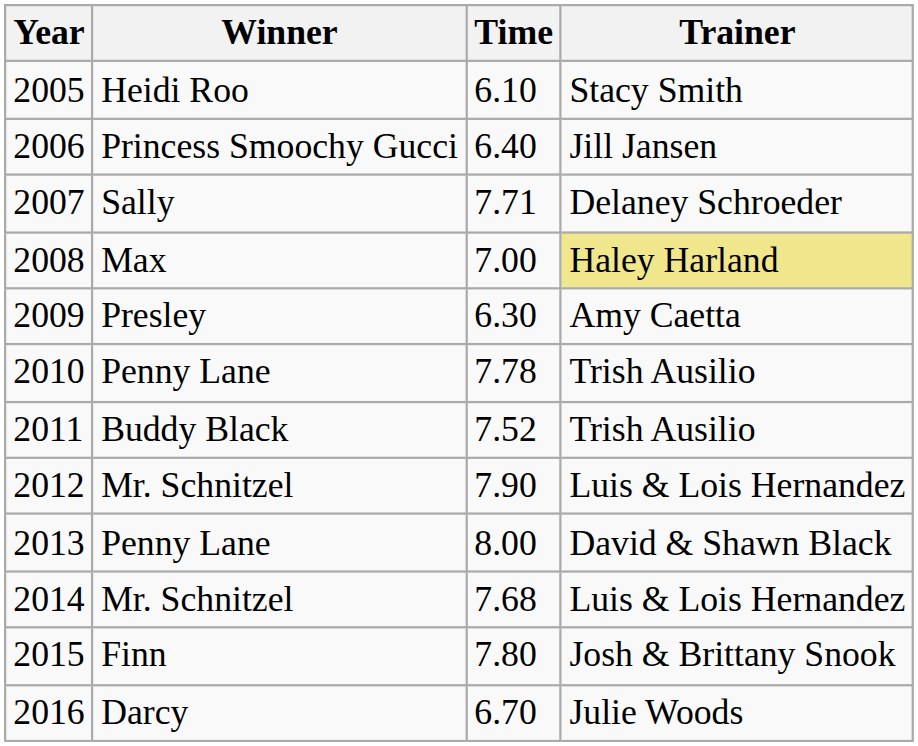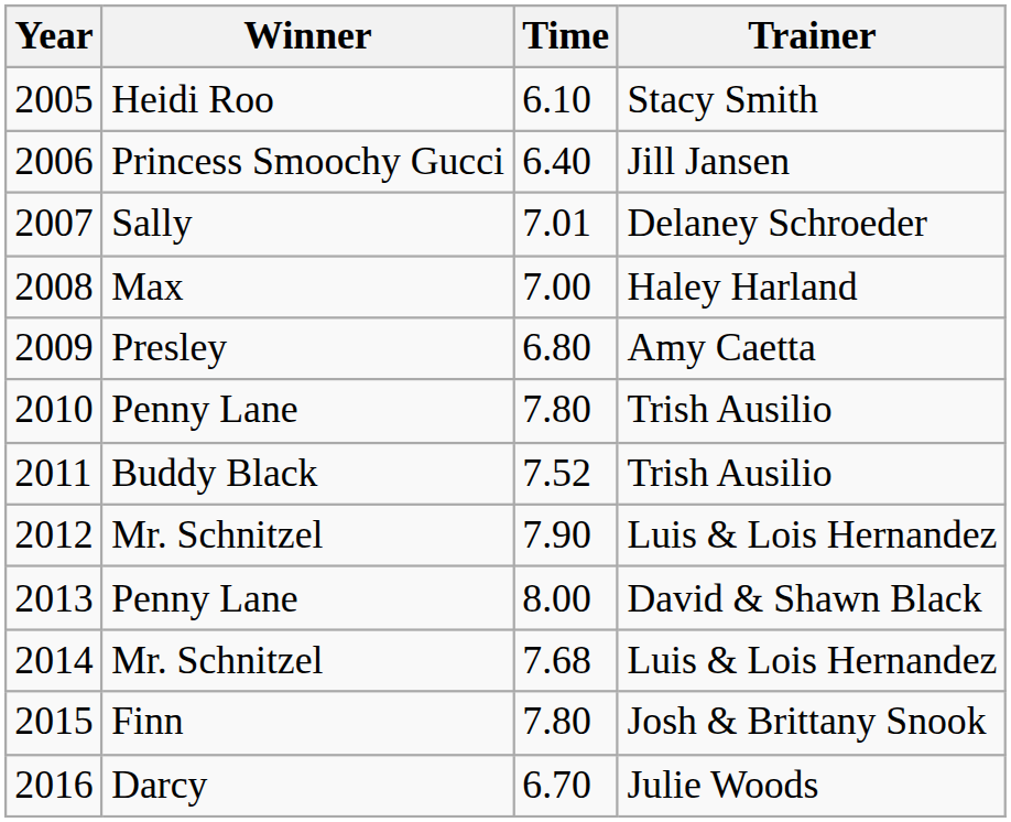2007 | Time: 7.71 -> 7.01
2008 | Trainer: khaki background -> no background
2009 | Time: 6.30 -> 6.80
2010 | Time: 7.78 -> 7.80
